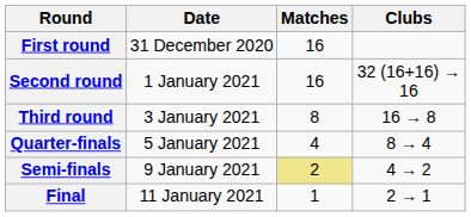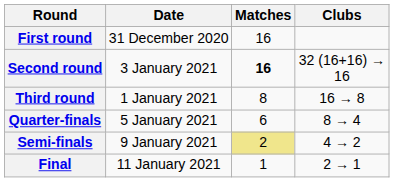Second round | Date: 1 January 2021 -> 3 January 2021
Second round | Matches: normal -> bold
Third round | Date: 3 January 2021 -> 1 January 2021
Quarter-finals | Matches: 4 -> 6
